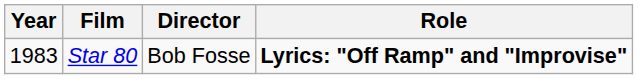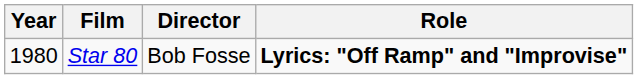Star 80 | Year: 1983 -> 1980
